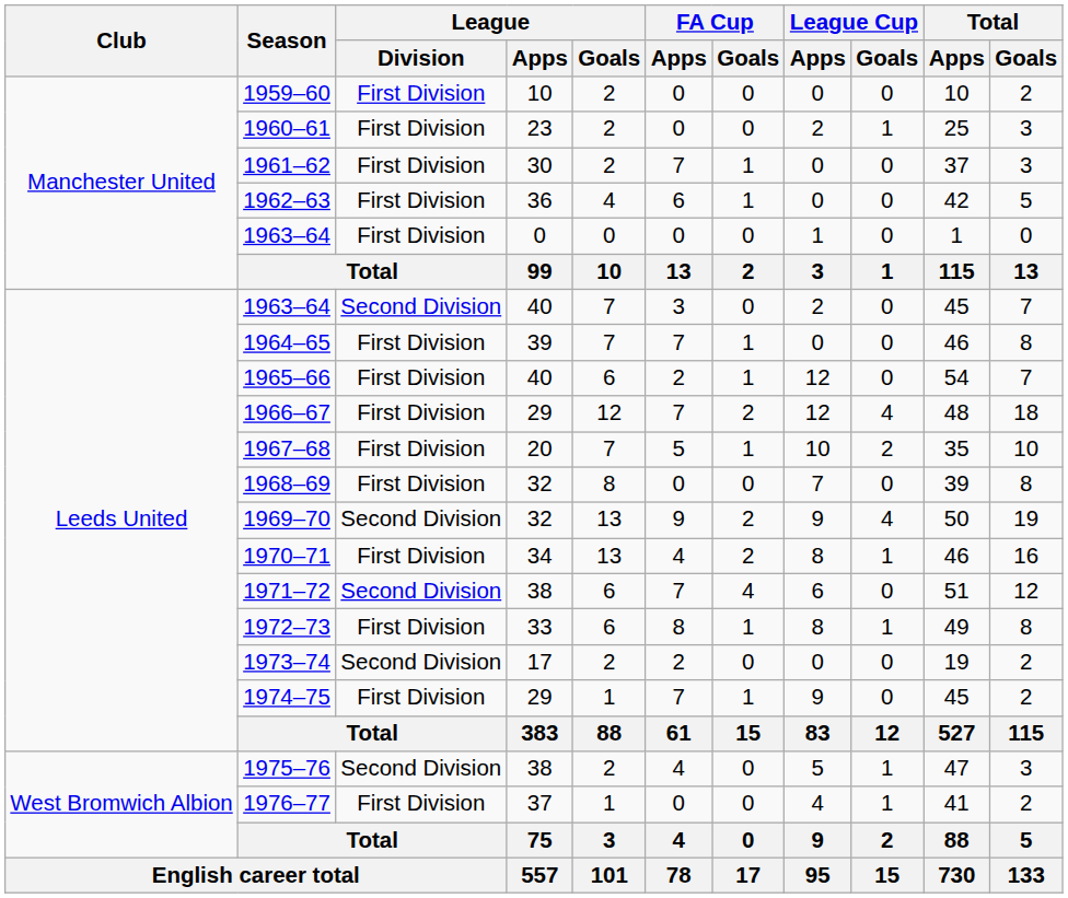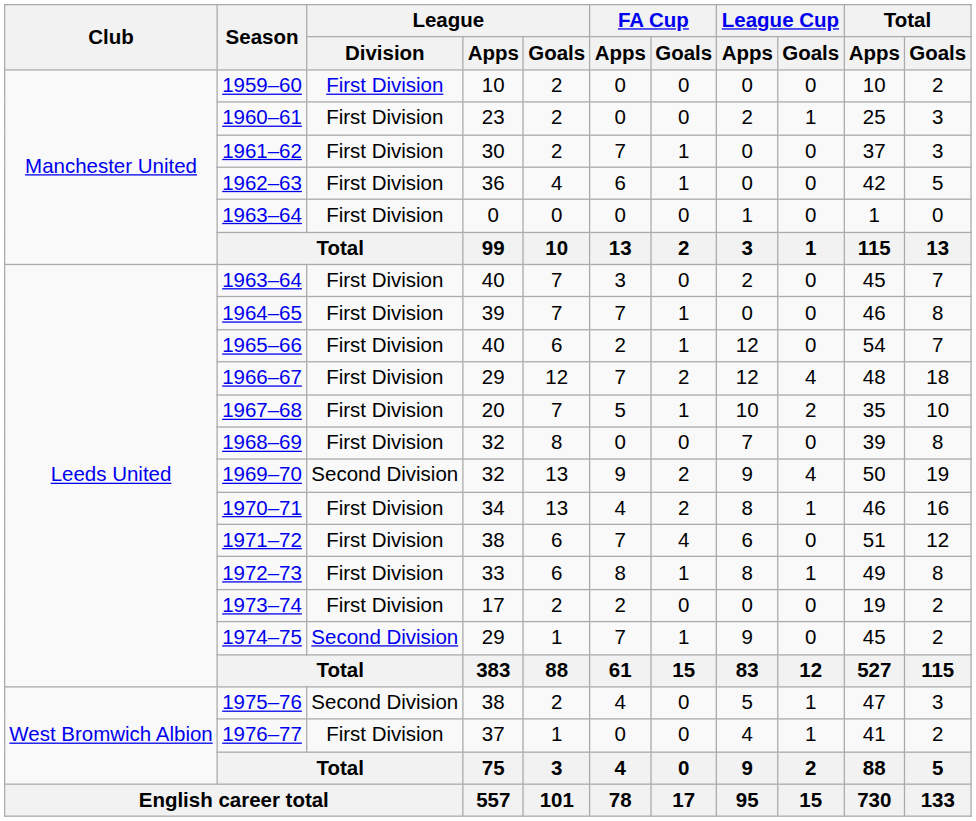1963–64 / 40 | League / Division: Second Division -> First Division
1971–72 | League / Division: Second Division -> First Division
1973–74 | League / Division: Second Division -> First Division
1974–75 | League / Division: First Division -> Second Division
